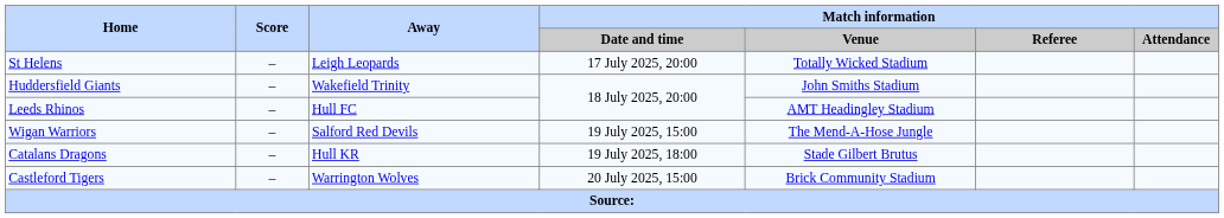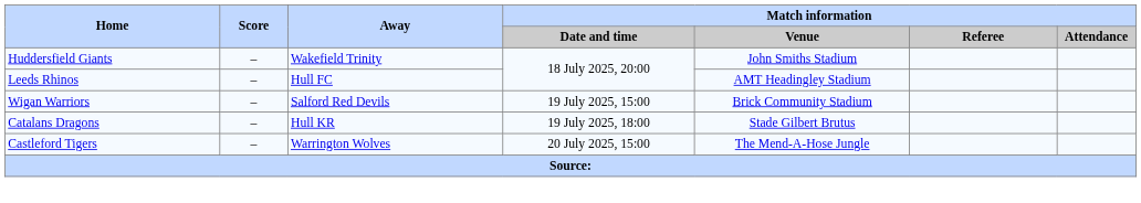- row: St Helens | – | Leigh Leopards | 17 July 2025, 20:00 | Totally Wicked Stadium
Wigan Warriors | Match information / Venue: The Mend-A-Hose Jungle -> Brick Community Stadium
Castleford Tigers | Match information / Venue: Brick Community Stadium -> The Mend-A-Hose Jungle
